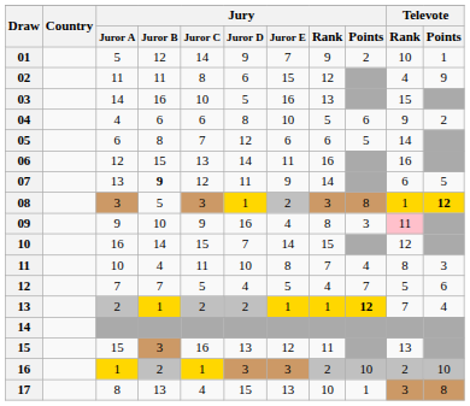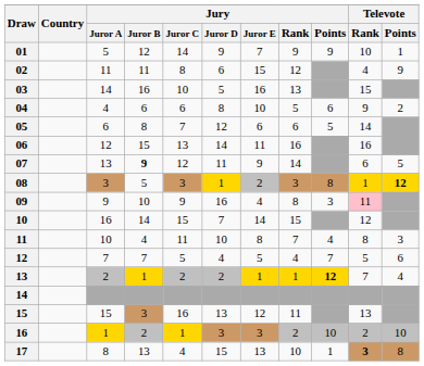01 | Jury / Points: 2 -> 9
17 | Televote / Rank: normal -> bold
